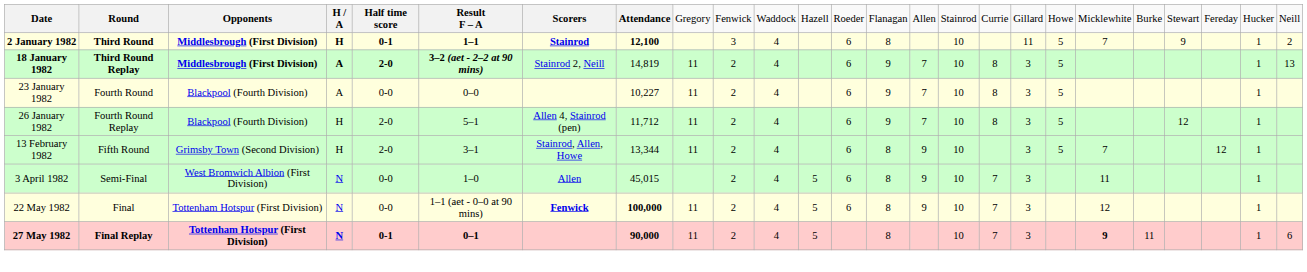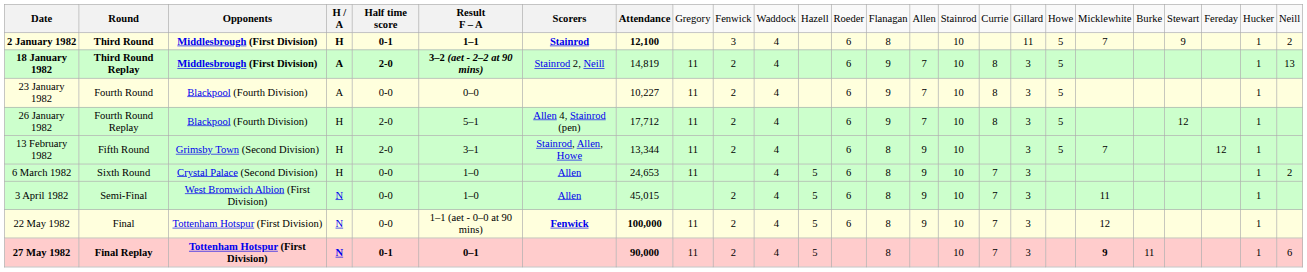26 January 1982 | column 8: 11,712 -> 17,712
+ row: 6 March 1982 | Sixth Round | Crystal Palace (Second Division) | H | 0-0 | 1–0 | Allen | 24,653 | 11 | 4 | 5 | 6 | 8 | 9 | 10 | 7 | 3 | 1 | 2
